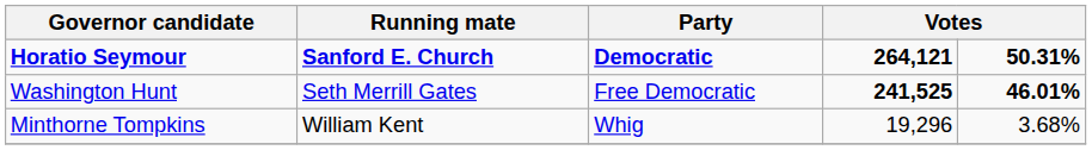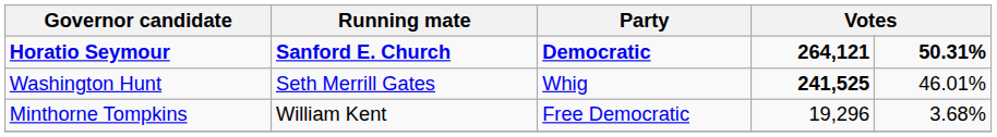Washington Hunt | Party: Free Democratic -> Whig
Washington Hunt | column 5: bold -> normal
Minthorne Tompkins | Party: Whig -> Free Democratic
